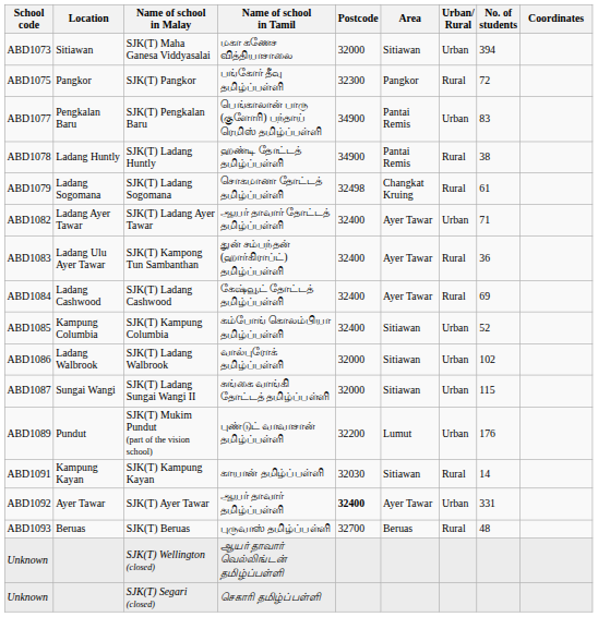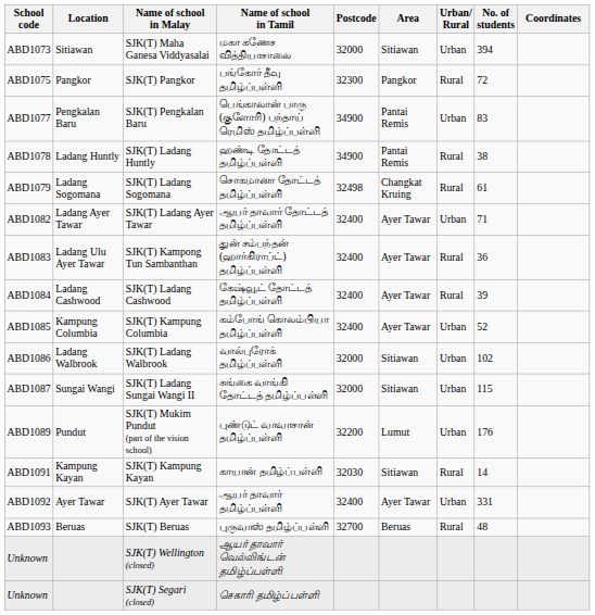SJK(T) Ladang Cashwood | No. of students: 69 -> 39
SJK(T) Kampung Columbia | Area: Sitiawan -> Ayer Tawar
SJK(T) Ayer Tawar | Postcode: bold -> normal
